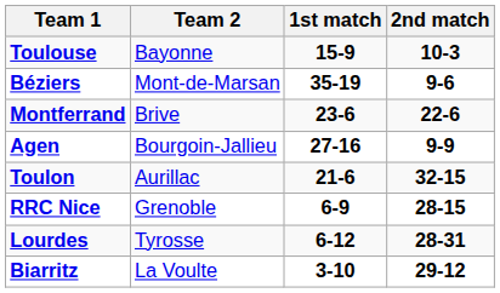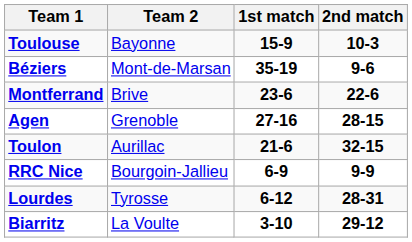Agen | Team 2: Bourgoin-Jallieu -> Grenoble
Agen | 2nd match: 9-9 -> 28-15
RRC Nice | Team 2: Grenoble -> Bourgoin-Jallieu
RRC Nice | 2nd match: 28-15 -> 9-9
